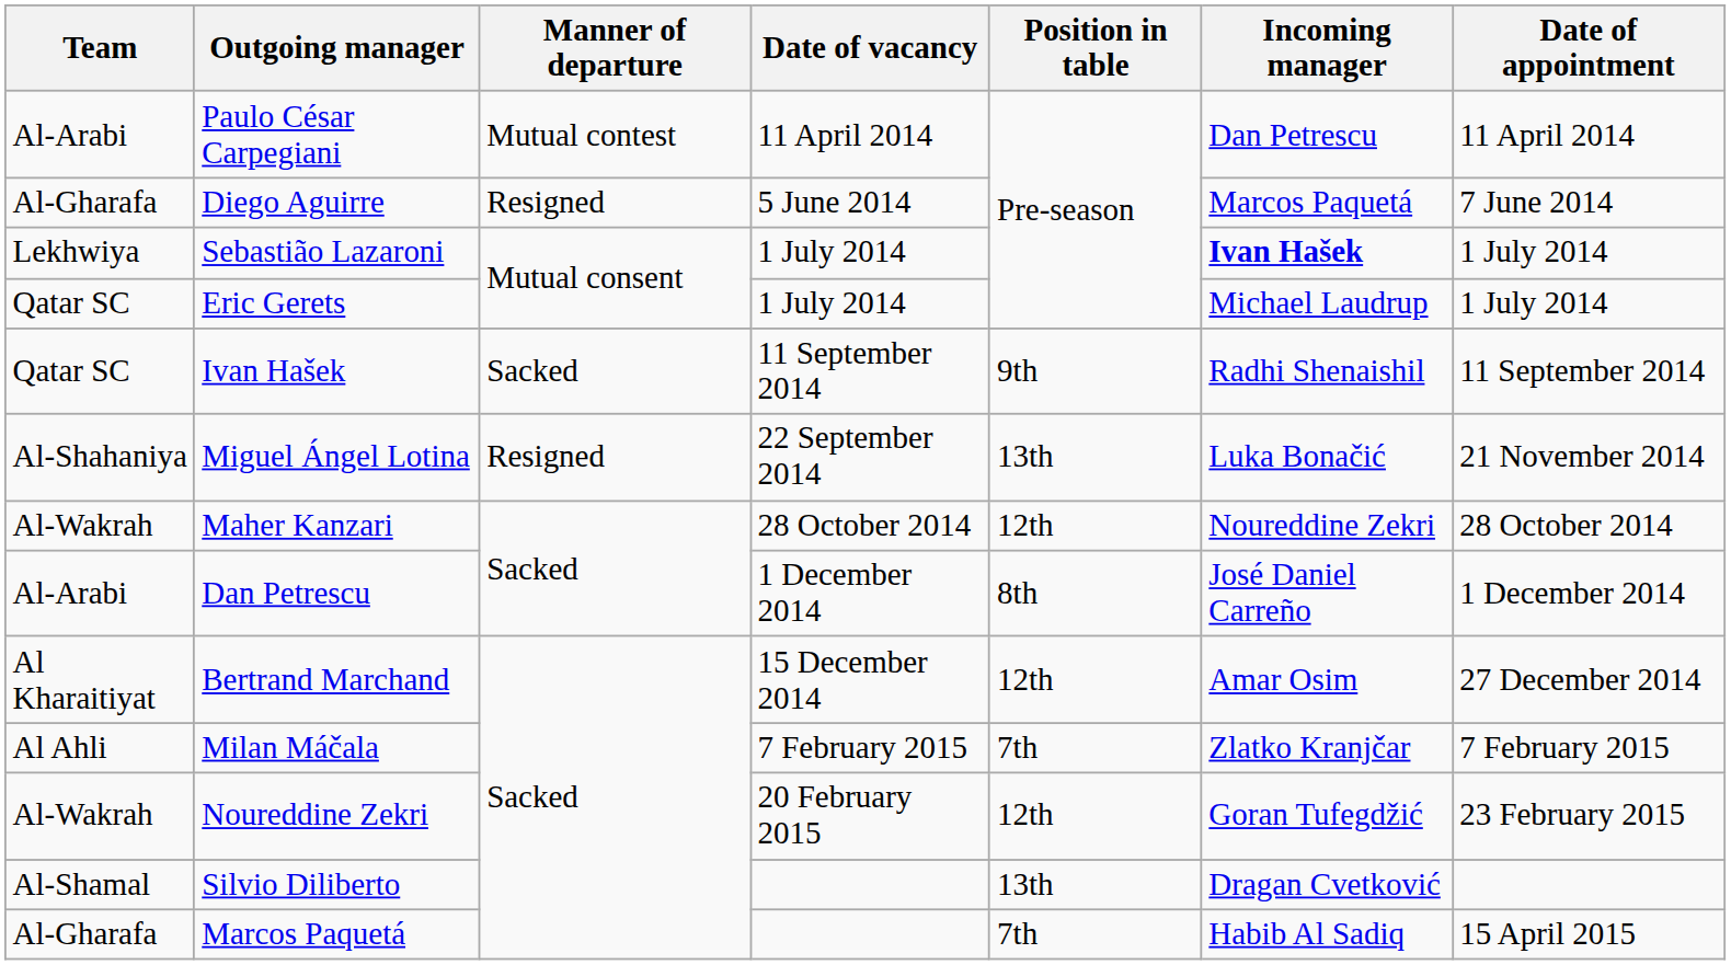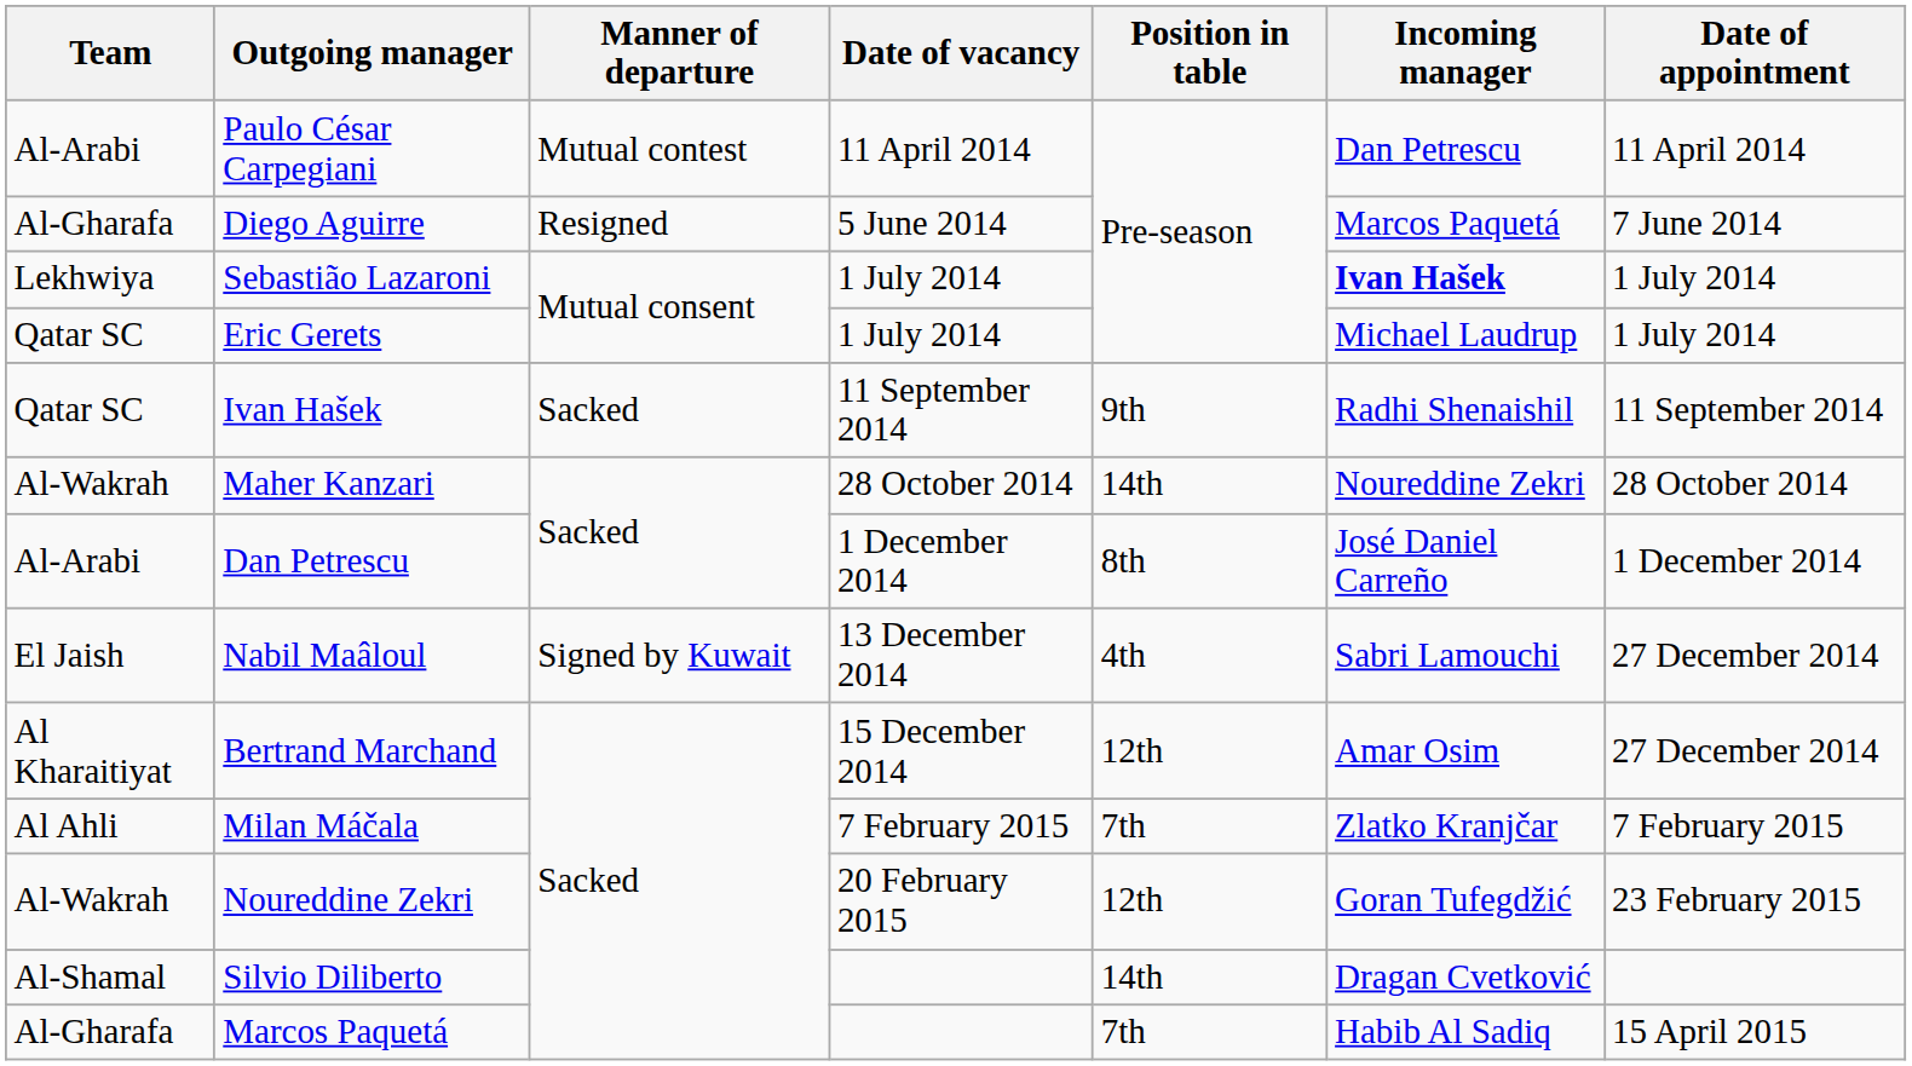- row: Al-Shahaniya | Miguel Ángel Lotina | Resigned | 22 September 2014 | 13th | Luka Bonačić | 21 November 2014
Maher Kanzari | Position in table: 12th -> 14th
+ row: El Jaish | Nabil Maâloul | Signed by Kuwait | 13 December 2014 | 4th | Sabri Lamouchi | 27 December 2014
Silvio Diliberto | Position in table: 13th -> 14th
